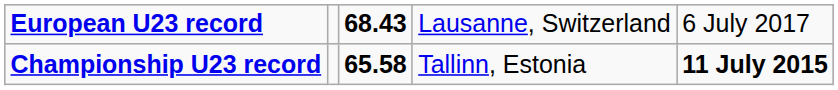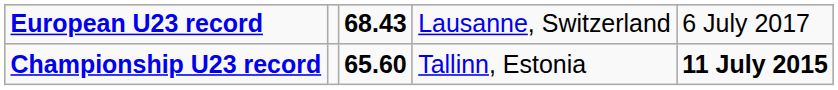Championship U23 record | column 3: 65.58 -> 65.60
